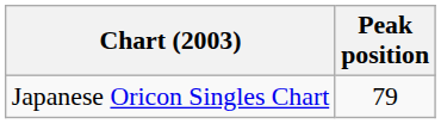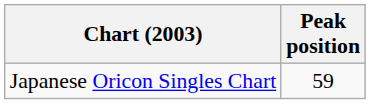Japanese Oricon Singles Chart | Peak position: 79 -> 59
